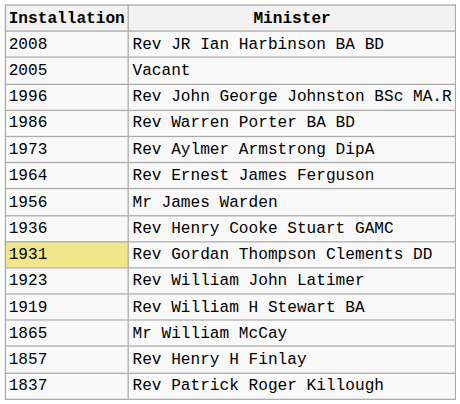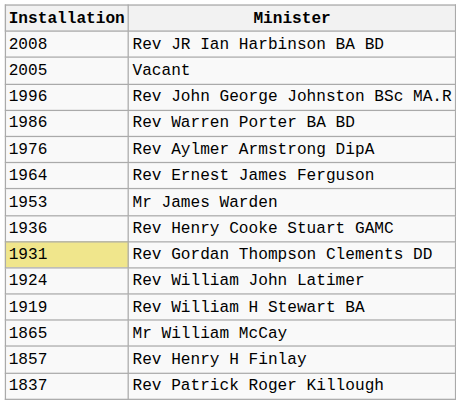Rev Aylmer Armstrong DipA | Installation: 1973 -> 1976
Mr James Warden | Installation: 1956 -> 1953
Rev William John Latimer | Installation: 1923 -> 1924
